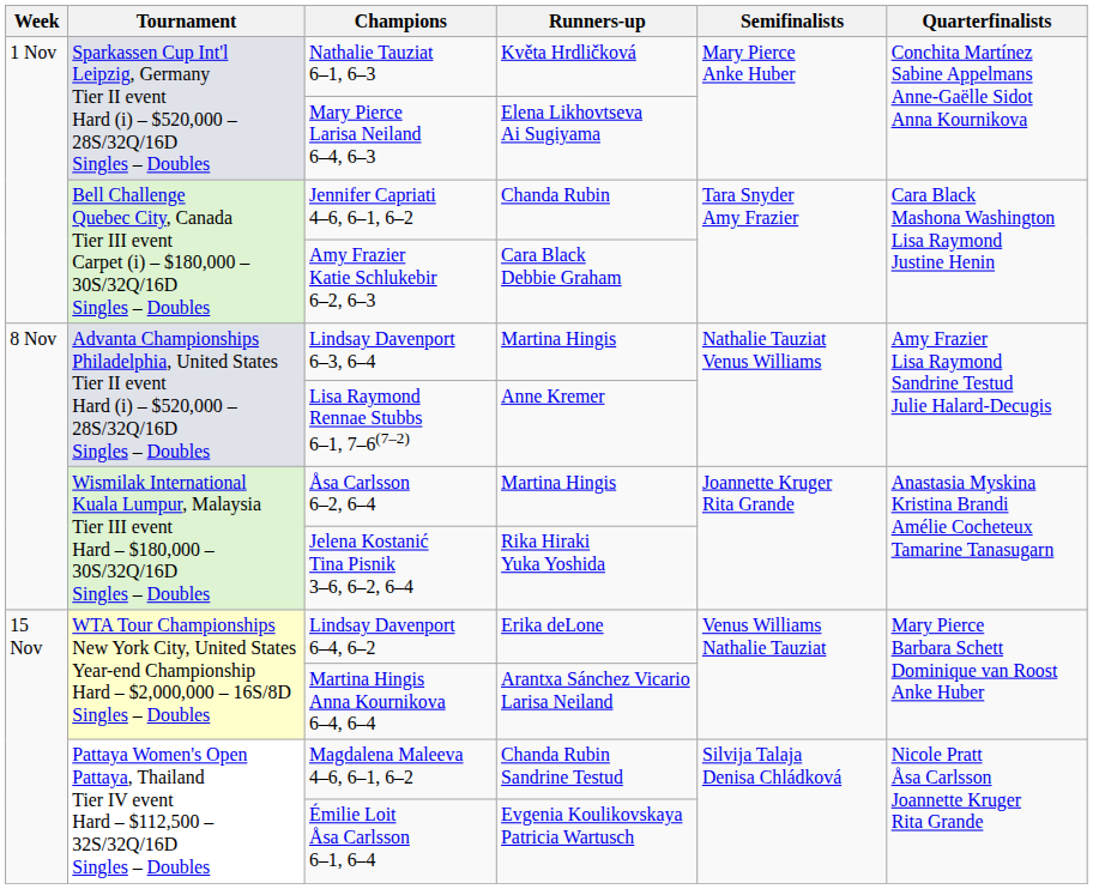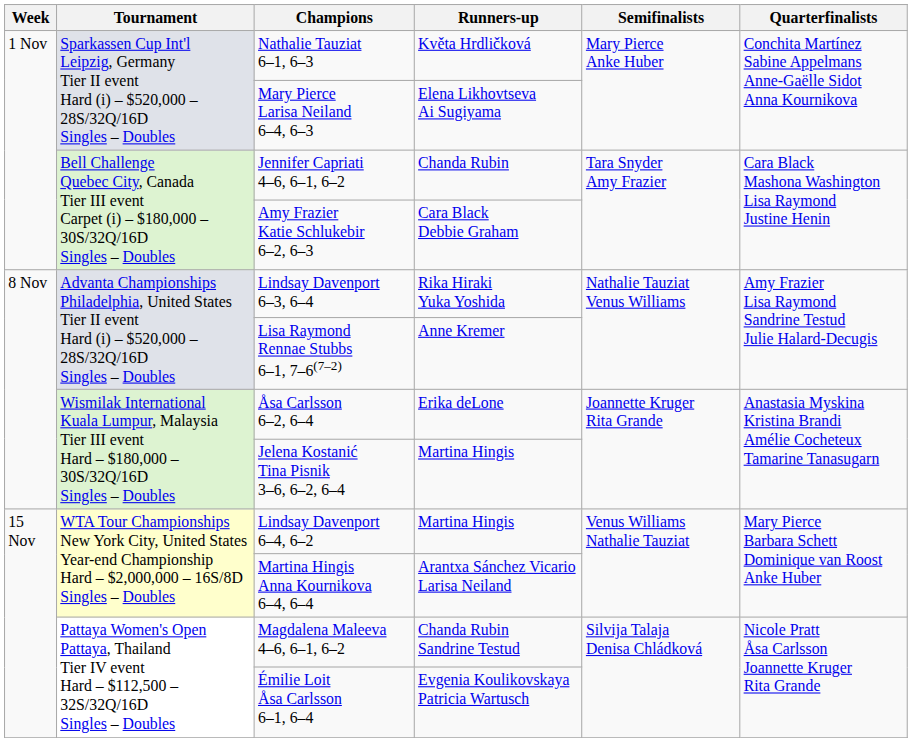Lindsay Davenport 6–3, 6–4 | Runners-up: Martina Hingis -> Rika Hiraki Yuka Yoshida
Åsa Carlsson 6–2, 6–4 | Runners-up: Martina Hingis -> Erika deLone
Jelena Kostanić Tina Pisnik 3–6, 6–2, 6–4 | Runners-up: Rika Hiraki Yuka Yoshida -> Martina Hingis
Lindsay Davenport 6–4, 6–2 | Runners-up: Erika deLone -> Martina Hingis
